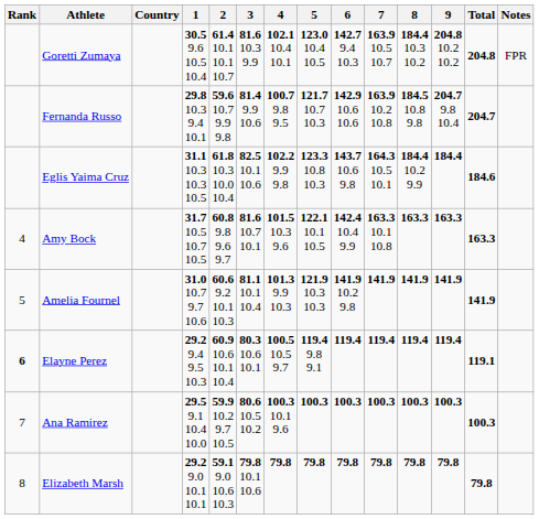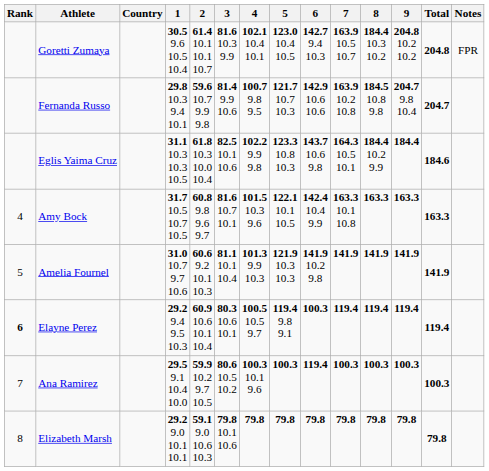Elayne Perez | 6: 119.4 -> 100.3
Elayne Perez | Total: 119.1 -> 119.4
Ana Ramirez | 6: 100.3 -> 119.4
